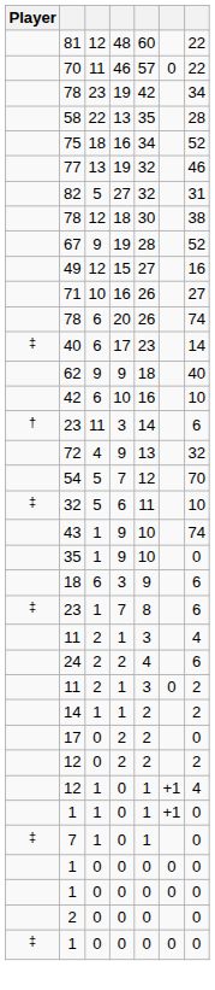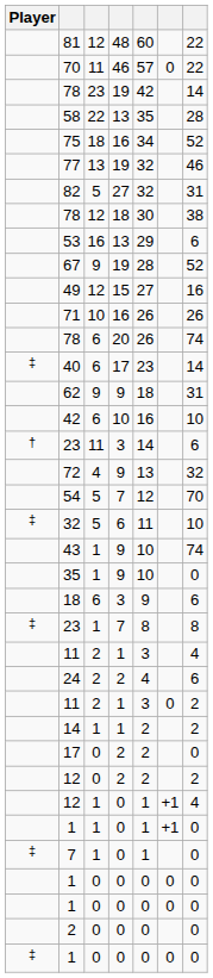78 / 23 | column 7: 34 -> 14
+ row: 53 | 16 | 13 | 29 | 6
71 | column 7: 27 -> 26
62 | column 7: 40 -> 31
23 / 1 | column 7: 6 -> 8
